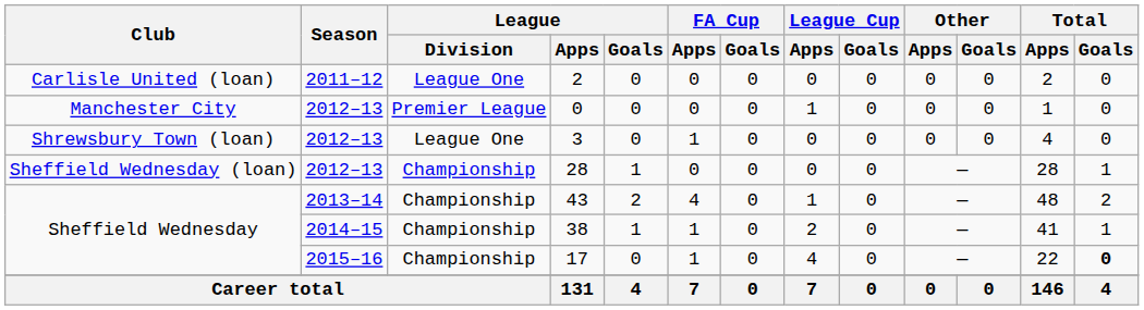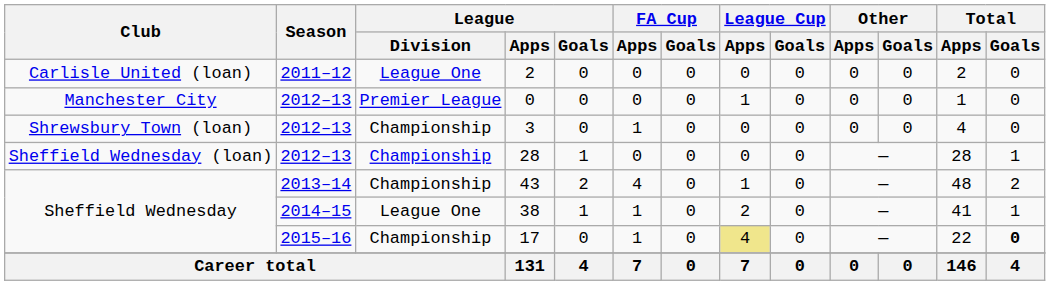3 | League / Division: League One -> Championship
38 | League / Division: Championship -> League One
17 | League Cup / Apps: no background -> khaki background
